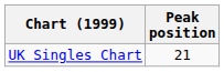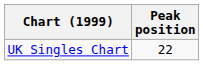UK Singles Chart | Peak position: 21 -> 22
